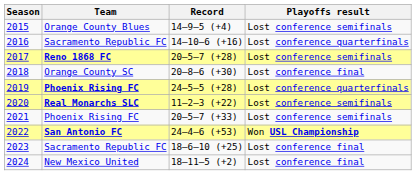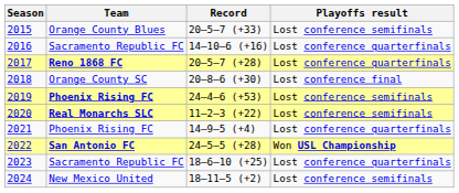2015 | Record: 14–9–5 (+4) -> 20–5–7 (+33)
2017 | Playoffs result: Lost conference semifinals -> Lost conference quarterfinals
2019 | Record: 24–5–5 (+28) -> 24–4–6 (+53)
2019 | Playoffs result: Lost conference quarterfinals -> Lost conference semifinals
2021 | Record: 20–5–7 (+33) -> 14–9–5 (+4)
2021 | Playoffs result: Lost conference semifinals -> Lost conference quarterfinals
2022 | Record: 24–4–6 (+53) -> 24–5–5 (+28)
2023 | Playoffs result: Lost conference final -> Lost conference quarterfinals
2024 | Playoffs result: Lost conference final -> Lost conference semifinals
